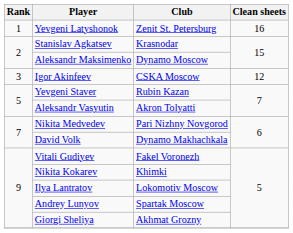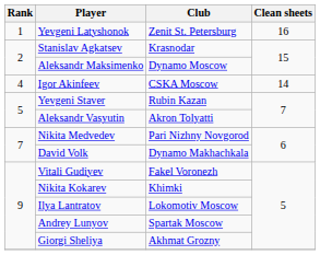Igor Akinfeev | Rank: 3 -> 4
Igor Akinfeev | Clean sheets: 12 -> 14
